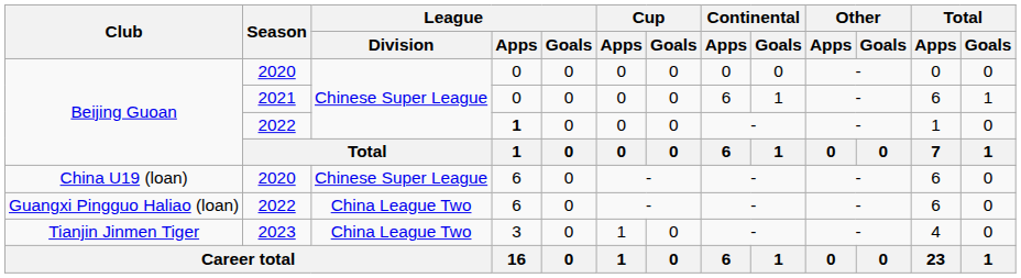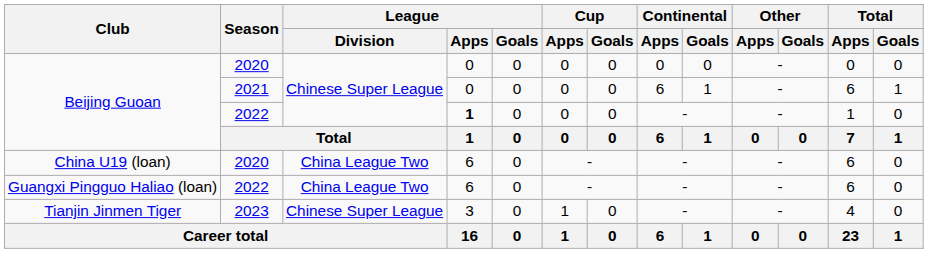China U19 (loan) | League / Division: Chinese Super League -> China League Two
Tianjin Jinmen Tiger | League / Division: China League Two -> Chinese Super League
